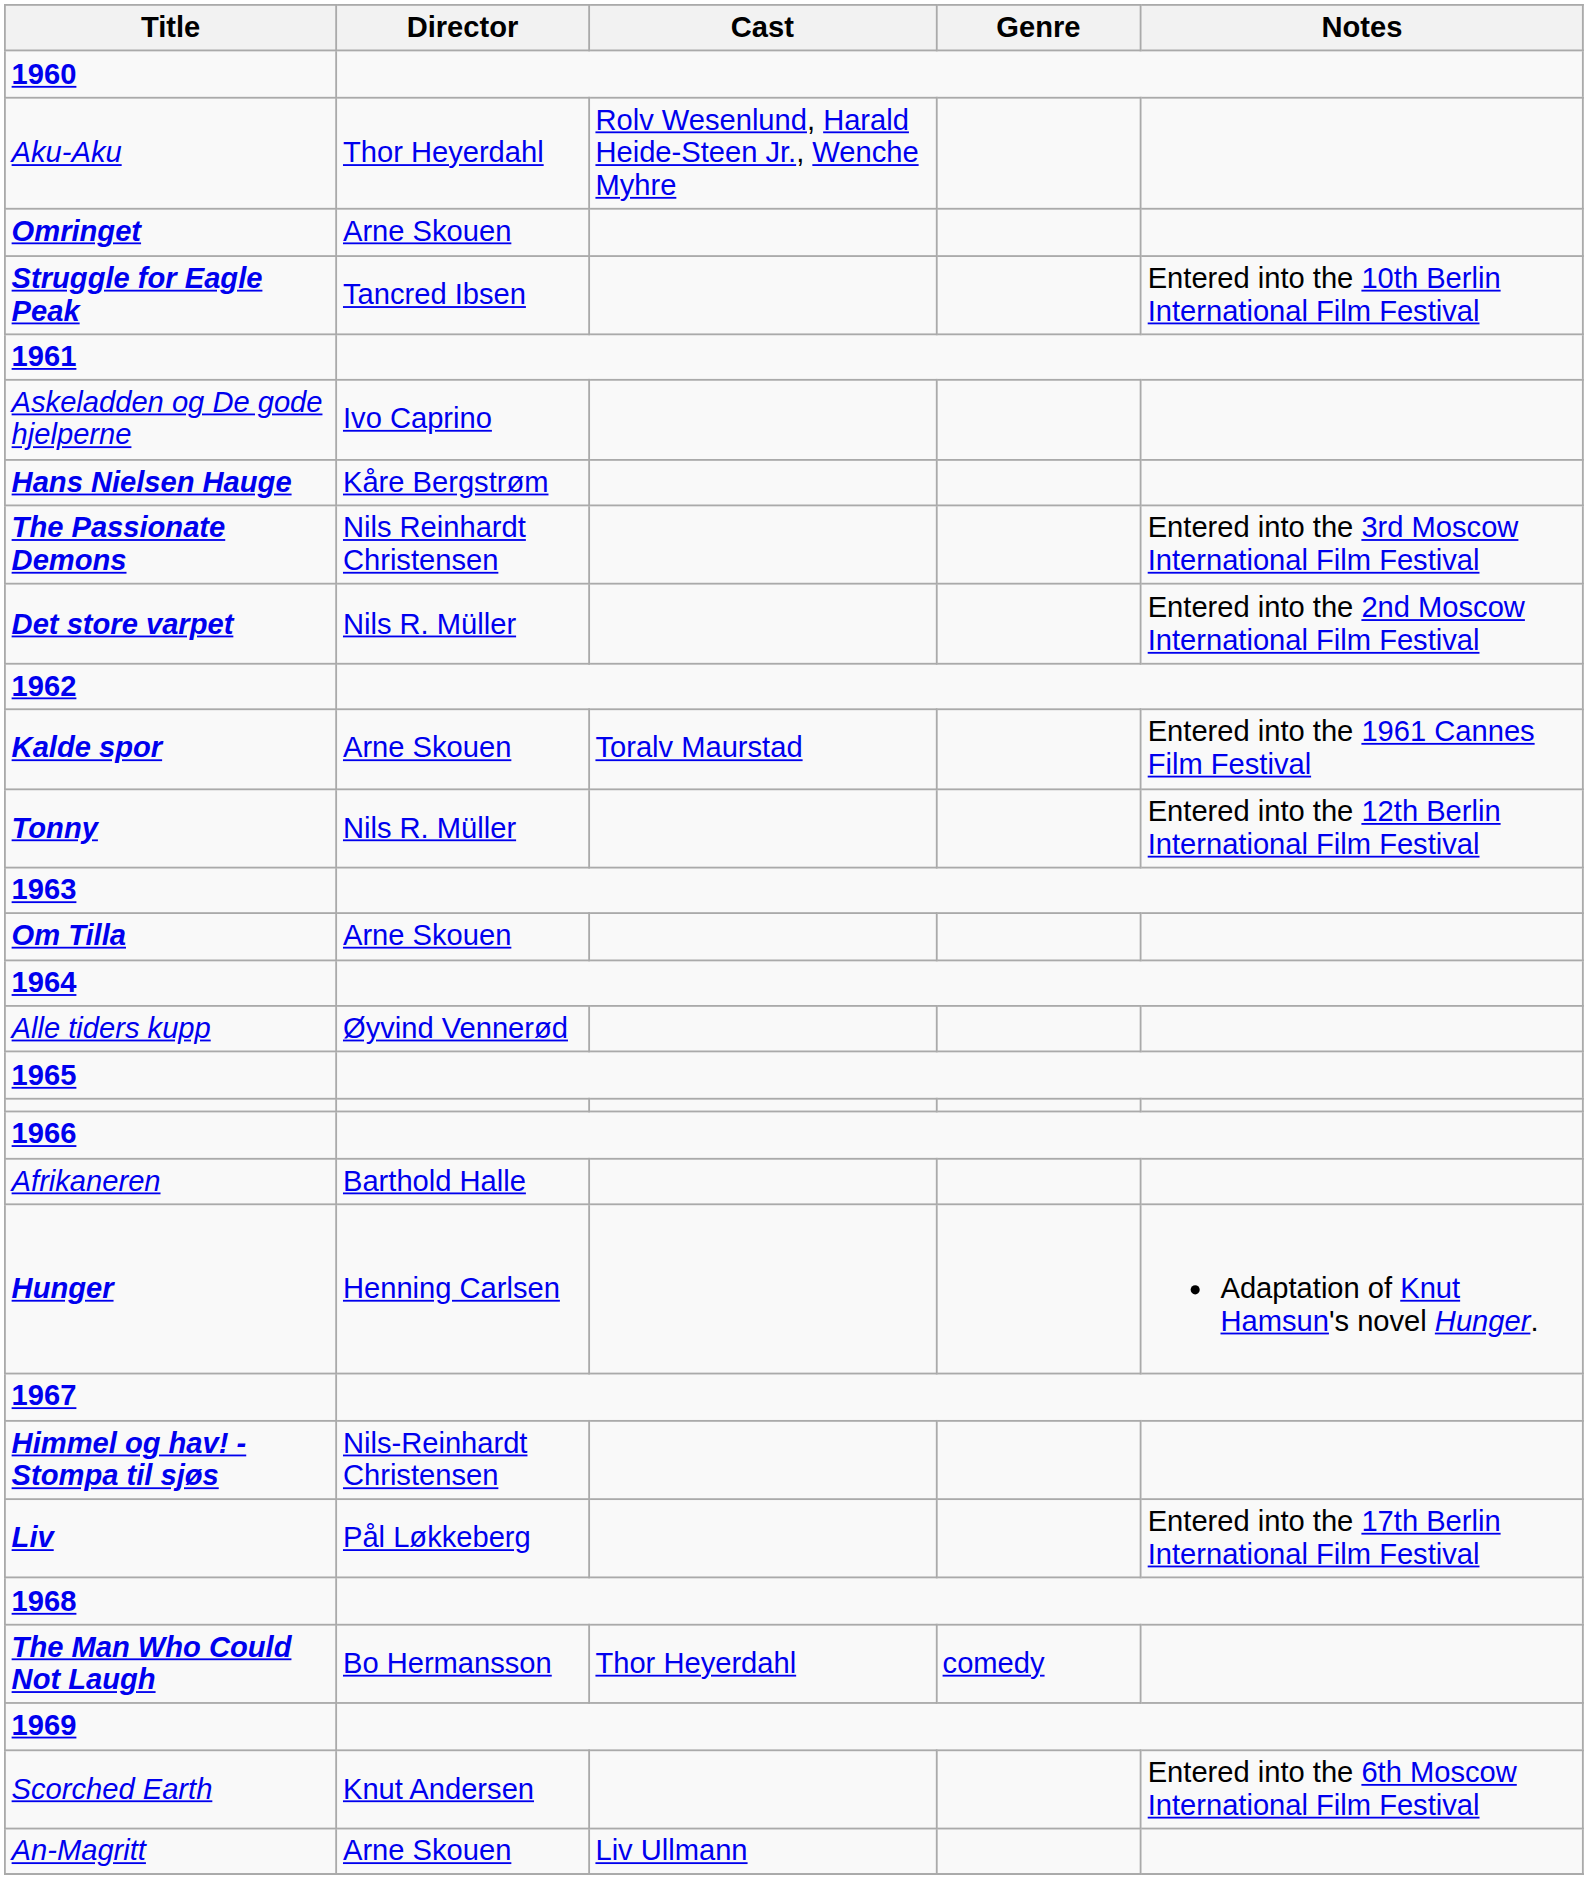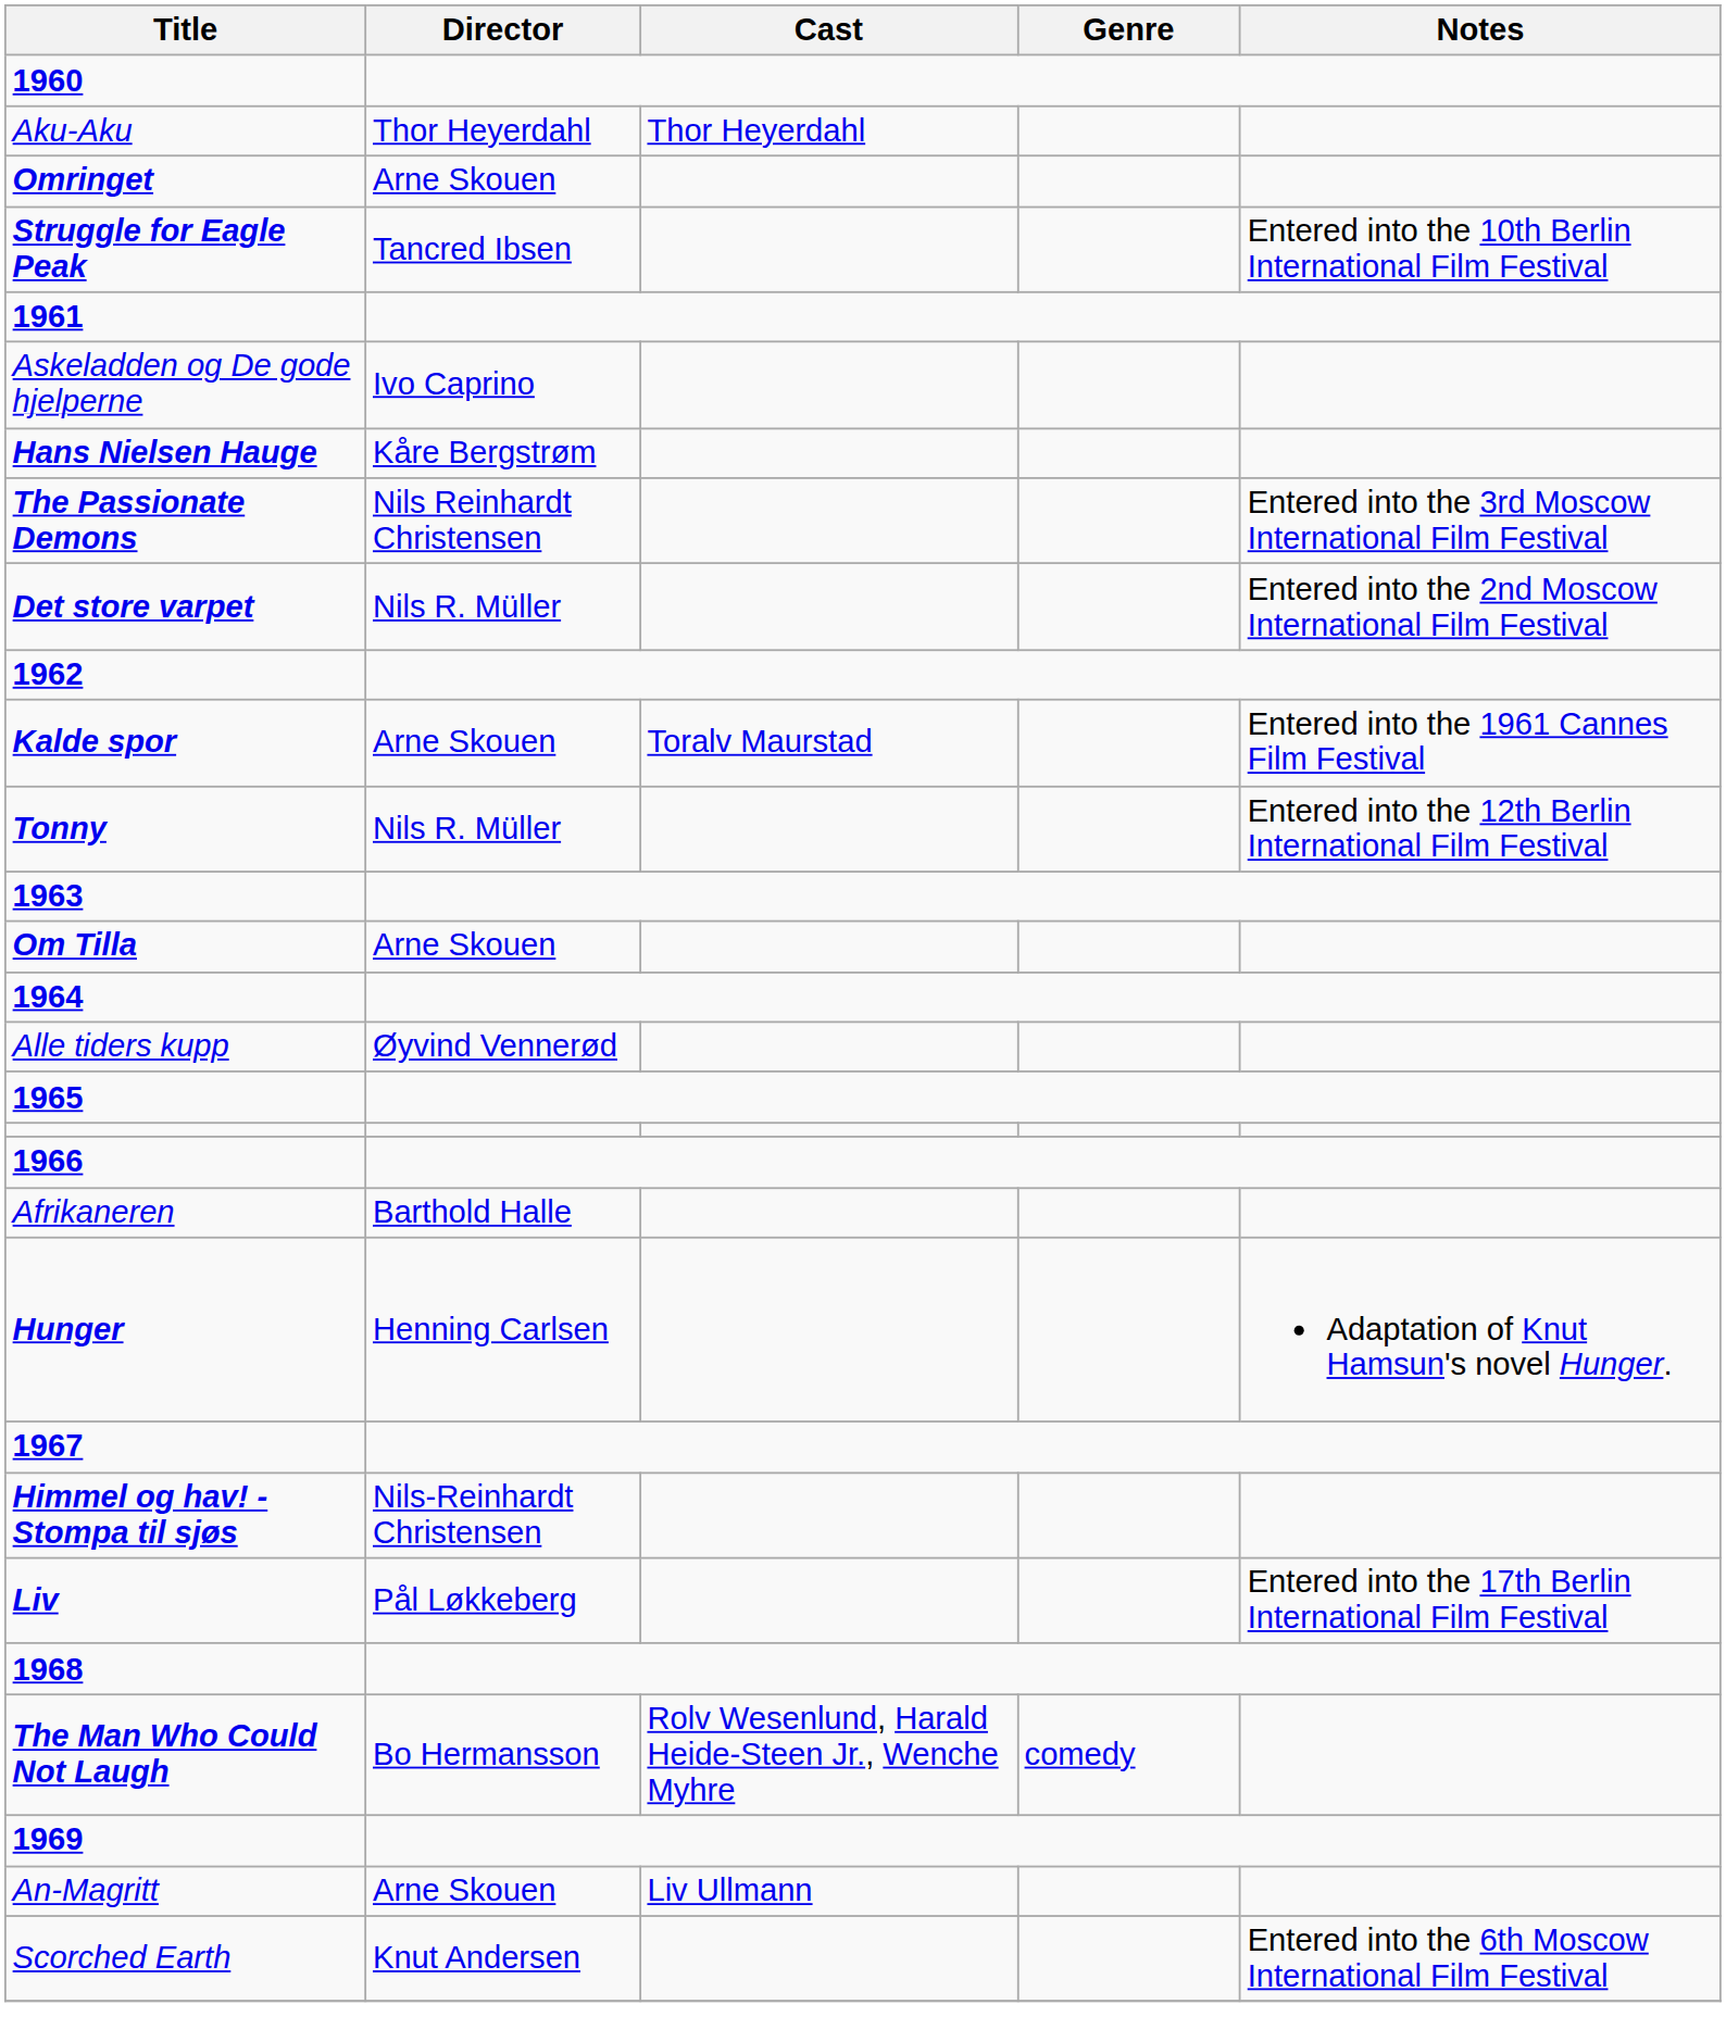Aku-Aku | Cast: Rolv Wesenlund, Harald Heide-Steen Jr., Wenche Myhre -> Thor Heyerdahl
The Man Who Could Not Laugh | Cast: Thor Heyerdahl -> Rolv Wesenlund, Harald Heide-Steen Jr., Wenche Myhre
rows swapped: An-Magritt <-> Scorched Earth
